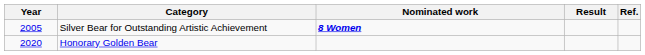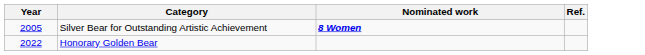- column: Result
Honorary Golden Bear | Year: 2020 -> 2022
